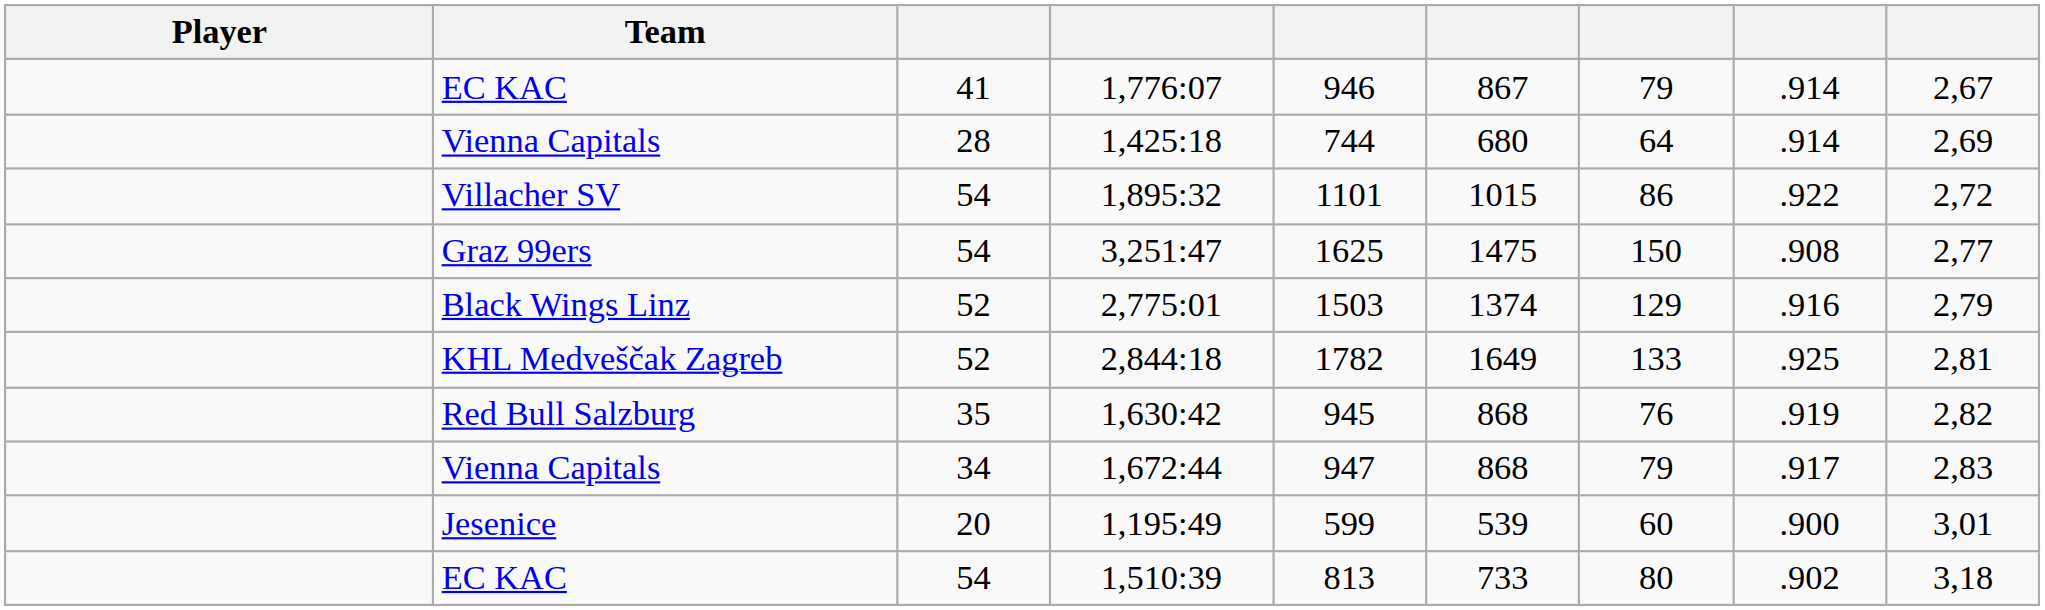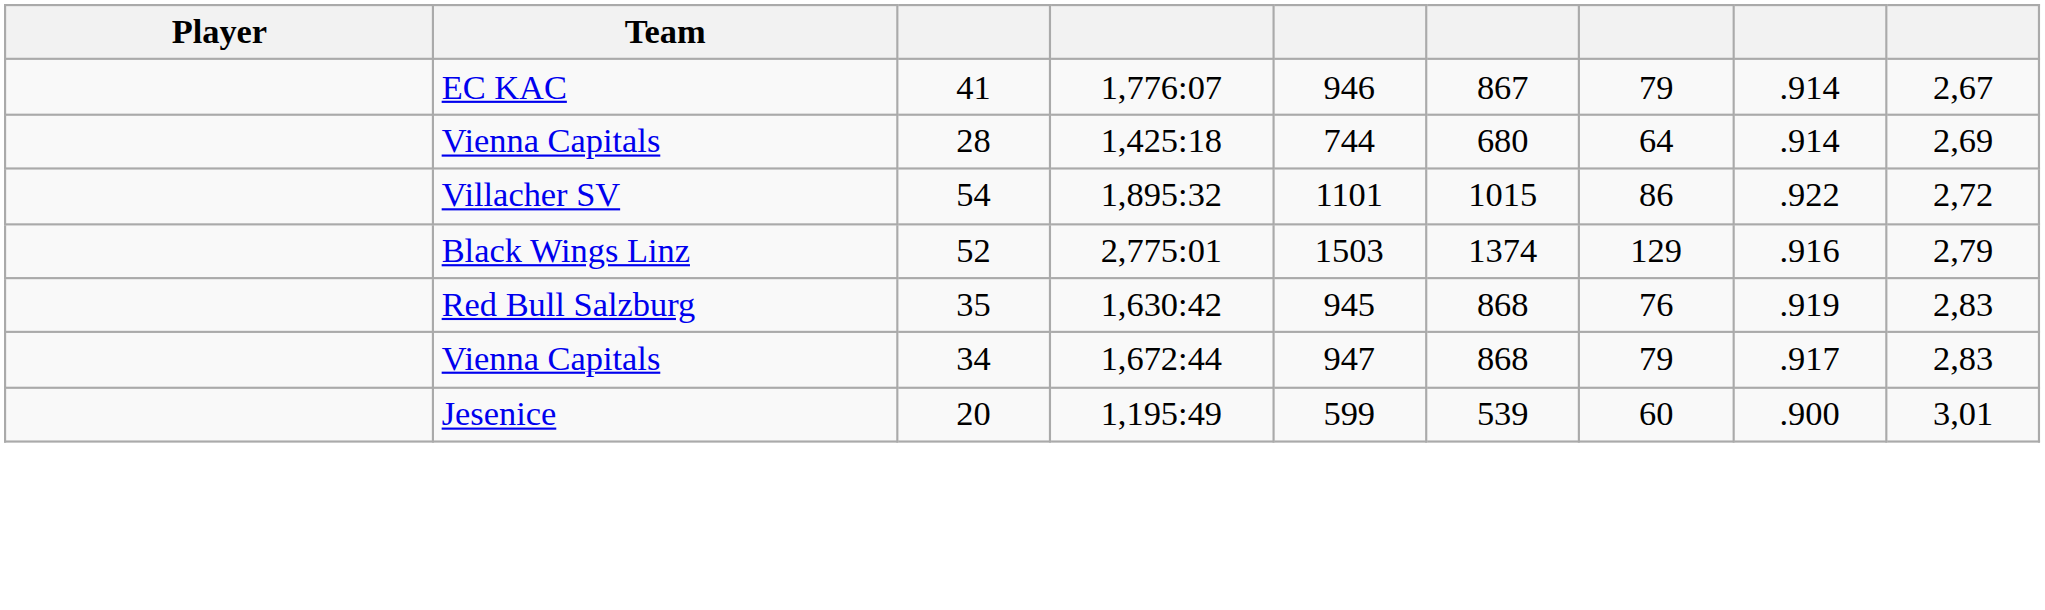- row: Graz 99ers | 54 | 3,251:47 | 1625 | 1475 | 150 | .908 | 2,77
- row: KHL Medveščak Zagreb | 52 | 2,844:18 | 1782 | 1649 | 133 | .925 | 2,81
1,630:42 | column 9: 2,82 -> 2,83
- row: EC KAC | 54 | 1,510:39 | 813 | 733 | 80 | .902 | 3,18
